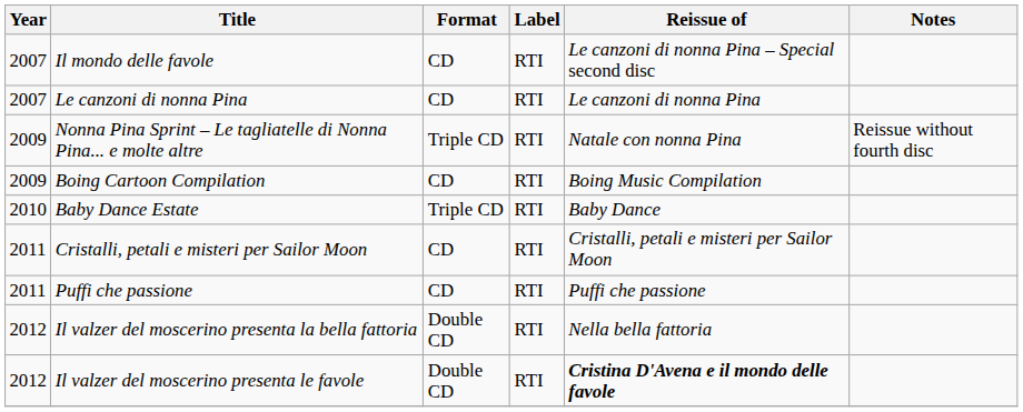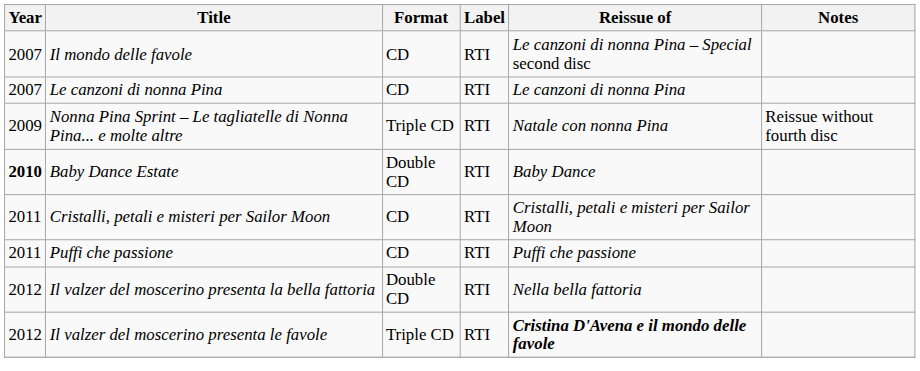- row: 2009 | Boing Cartoon Compilation | CD | RTI | Boing Music Compilation
Baby Dance Estate | Year: normal -> bold
Baby Dance Estate | Format: Triple CD -> Double CD
Il valzer del moscerino presenta le favole | Format: Double CD -> Triple CD
